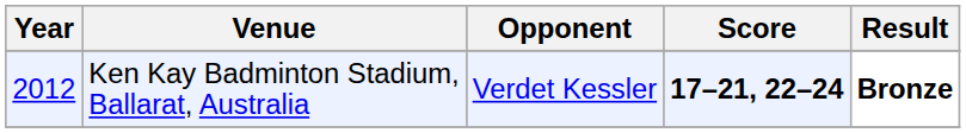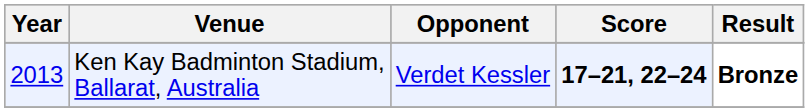Ken Kay Badminton Stadium, Ballarat, Australia | Year: 2012 -> 2013
